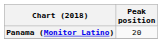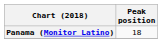Panama (Monitor Latino) | Peak position: 20 -> 18
